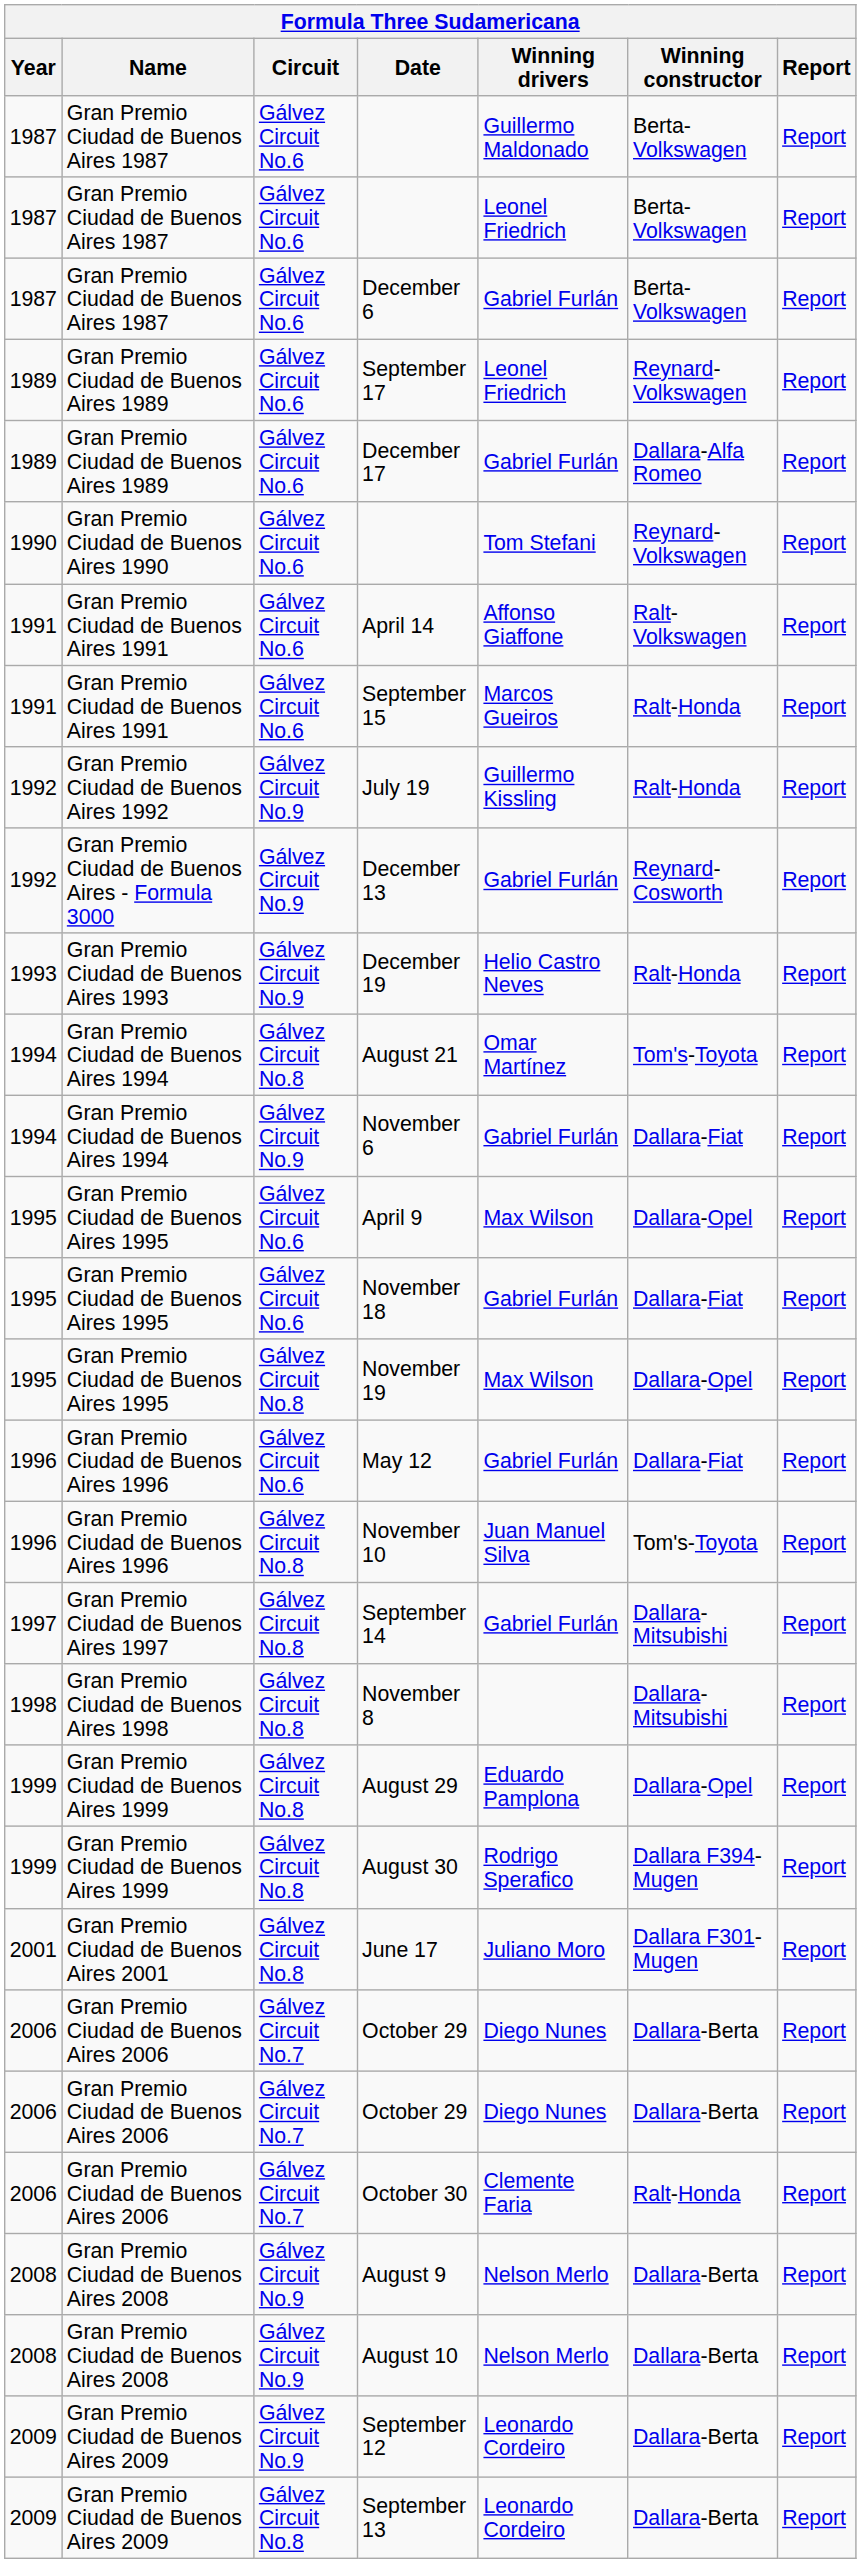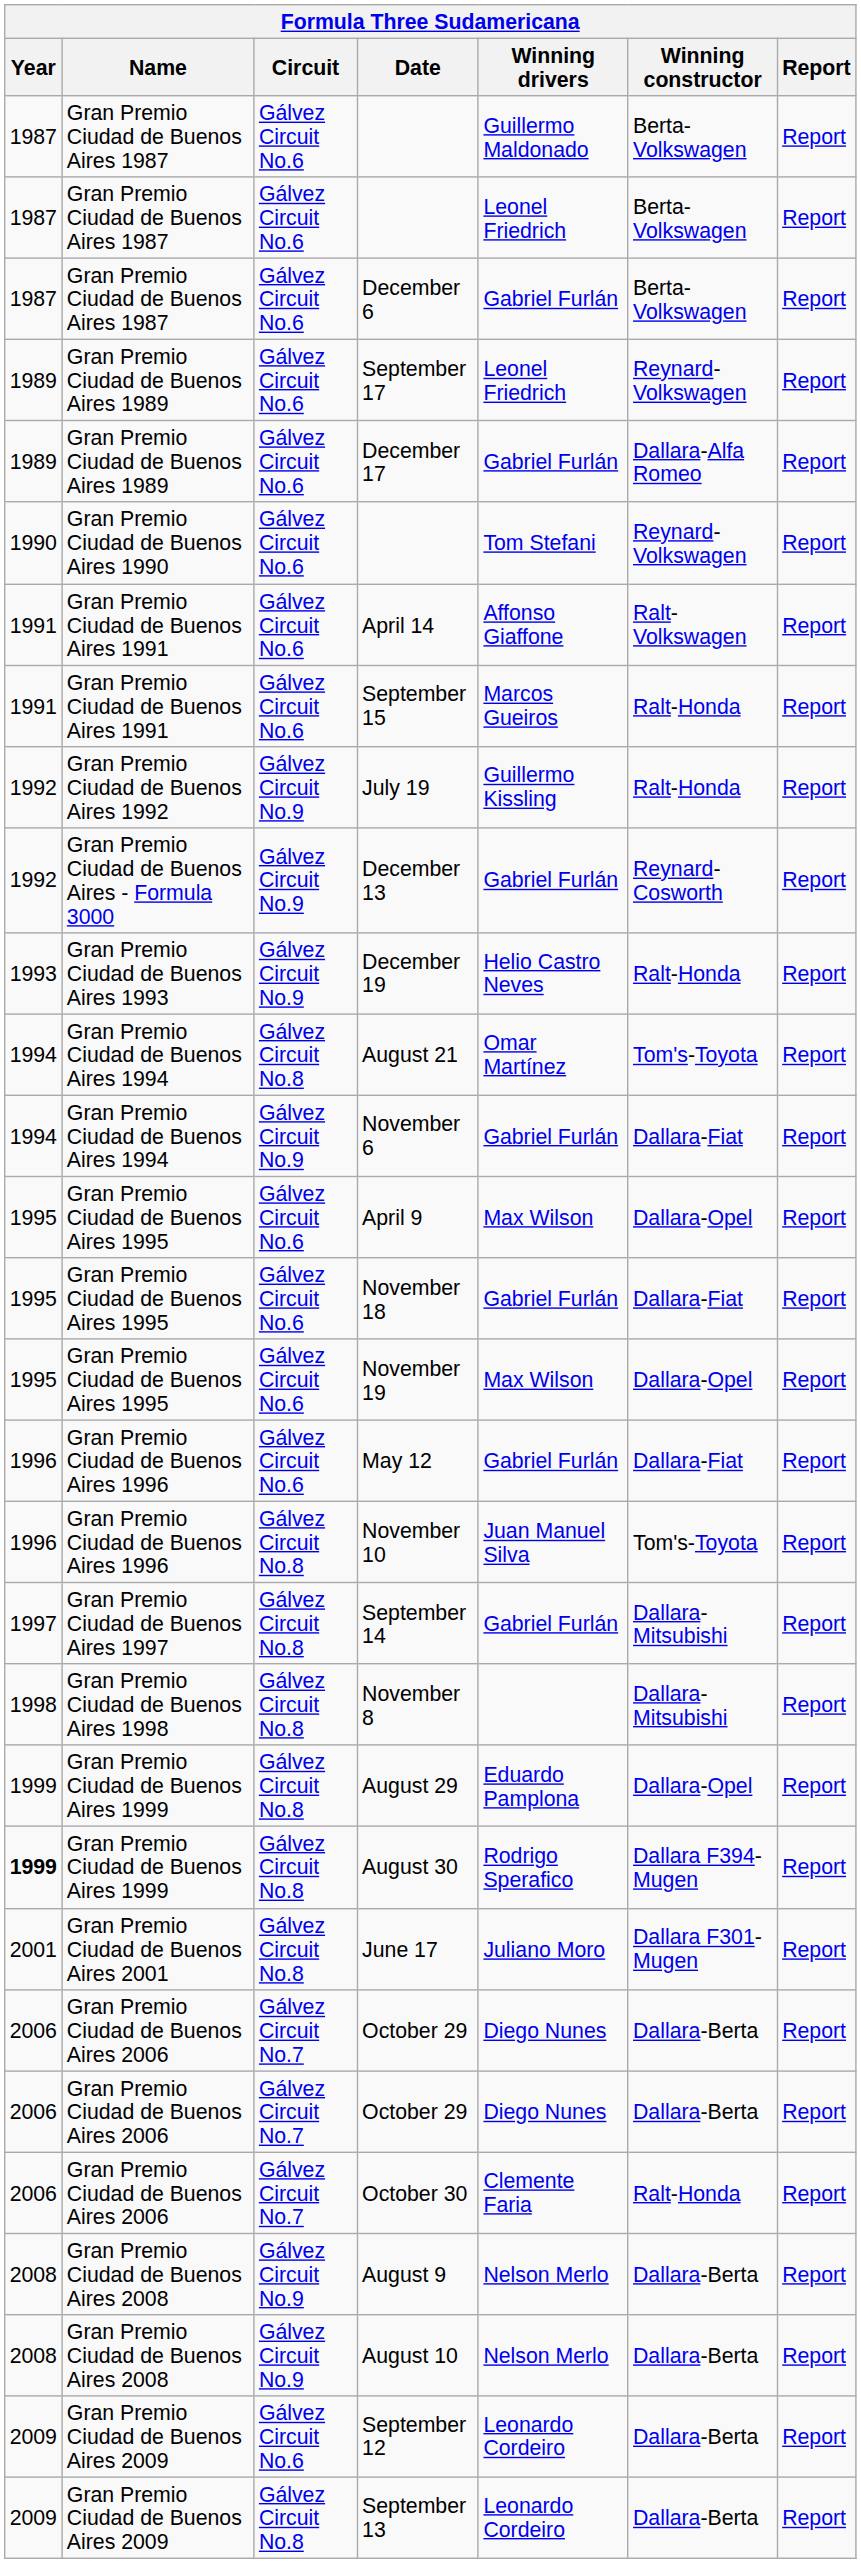November 19 | Circuit: Gálvez Circuit No.8 -> Gálvez Circuit No.6
August 30 | Year: normal -> bold
September 12 | Circuit: Gálvez Circuit No.9 -> Gálvez Circuit No.6
